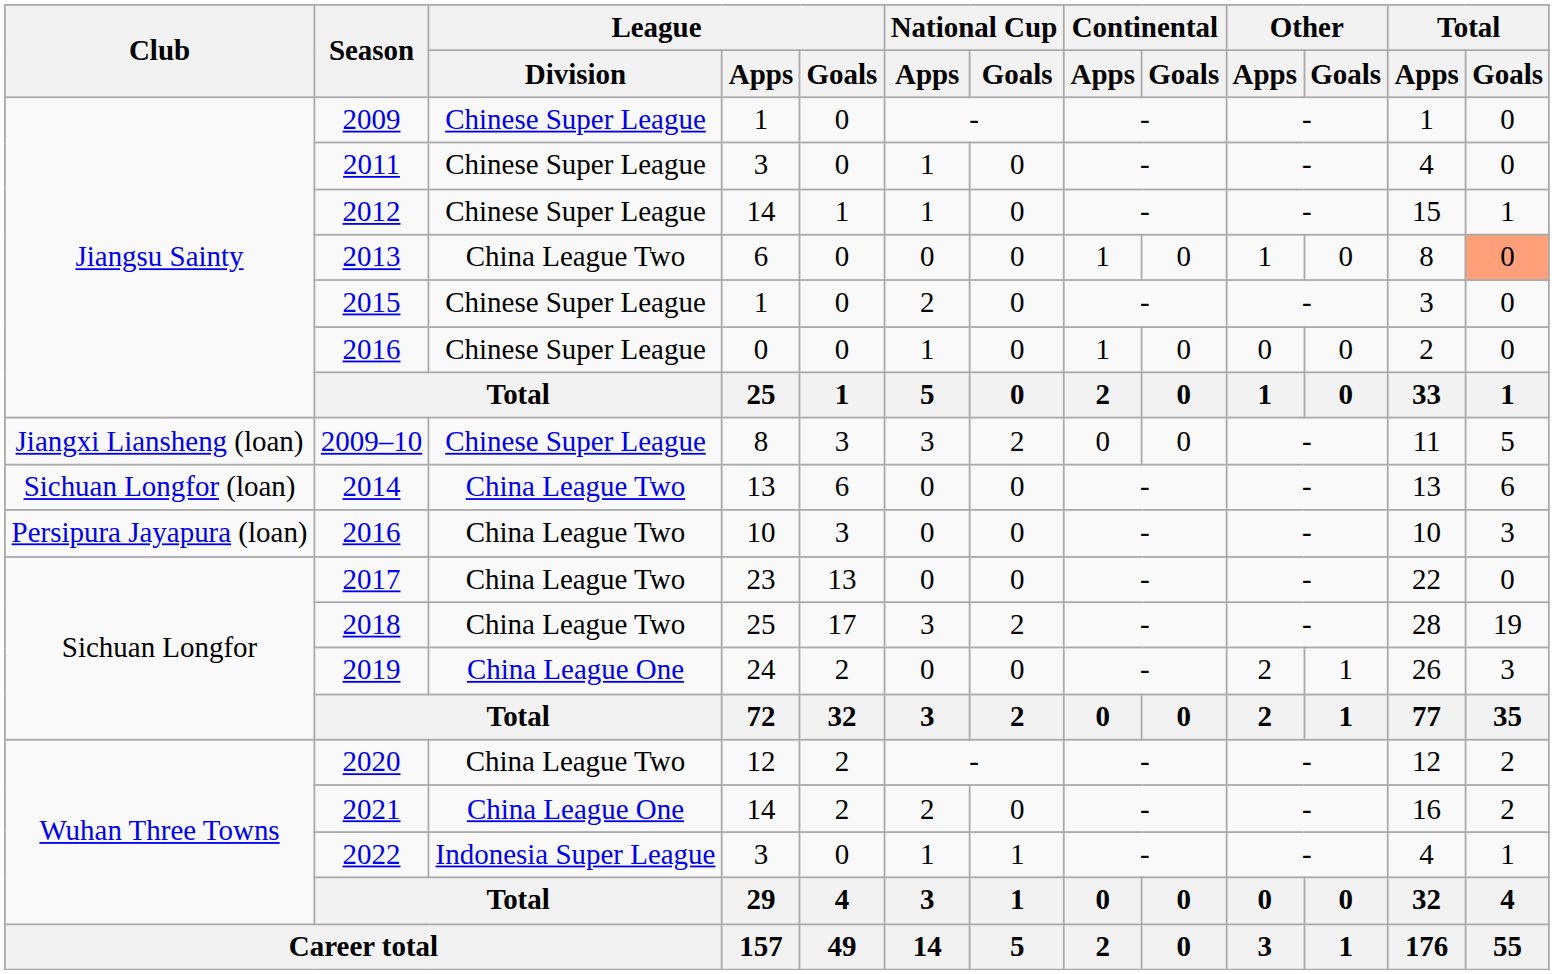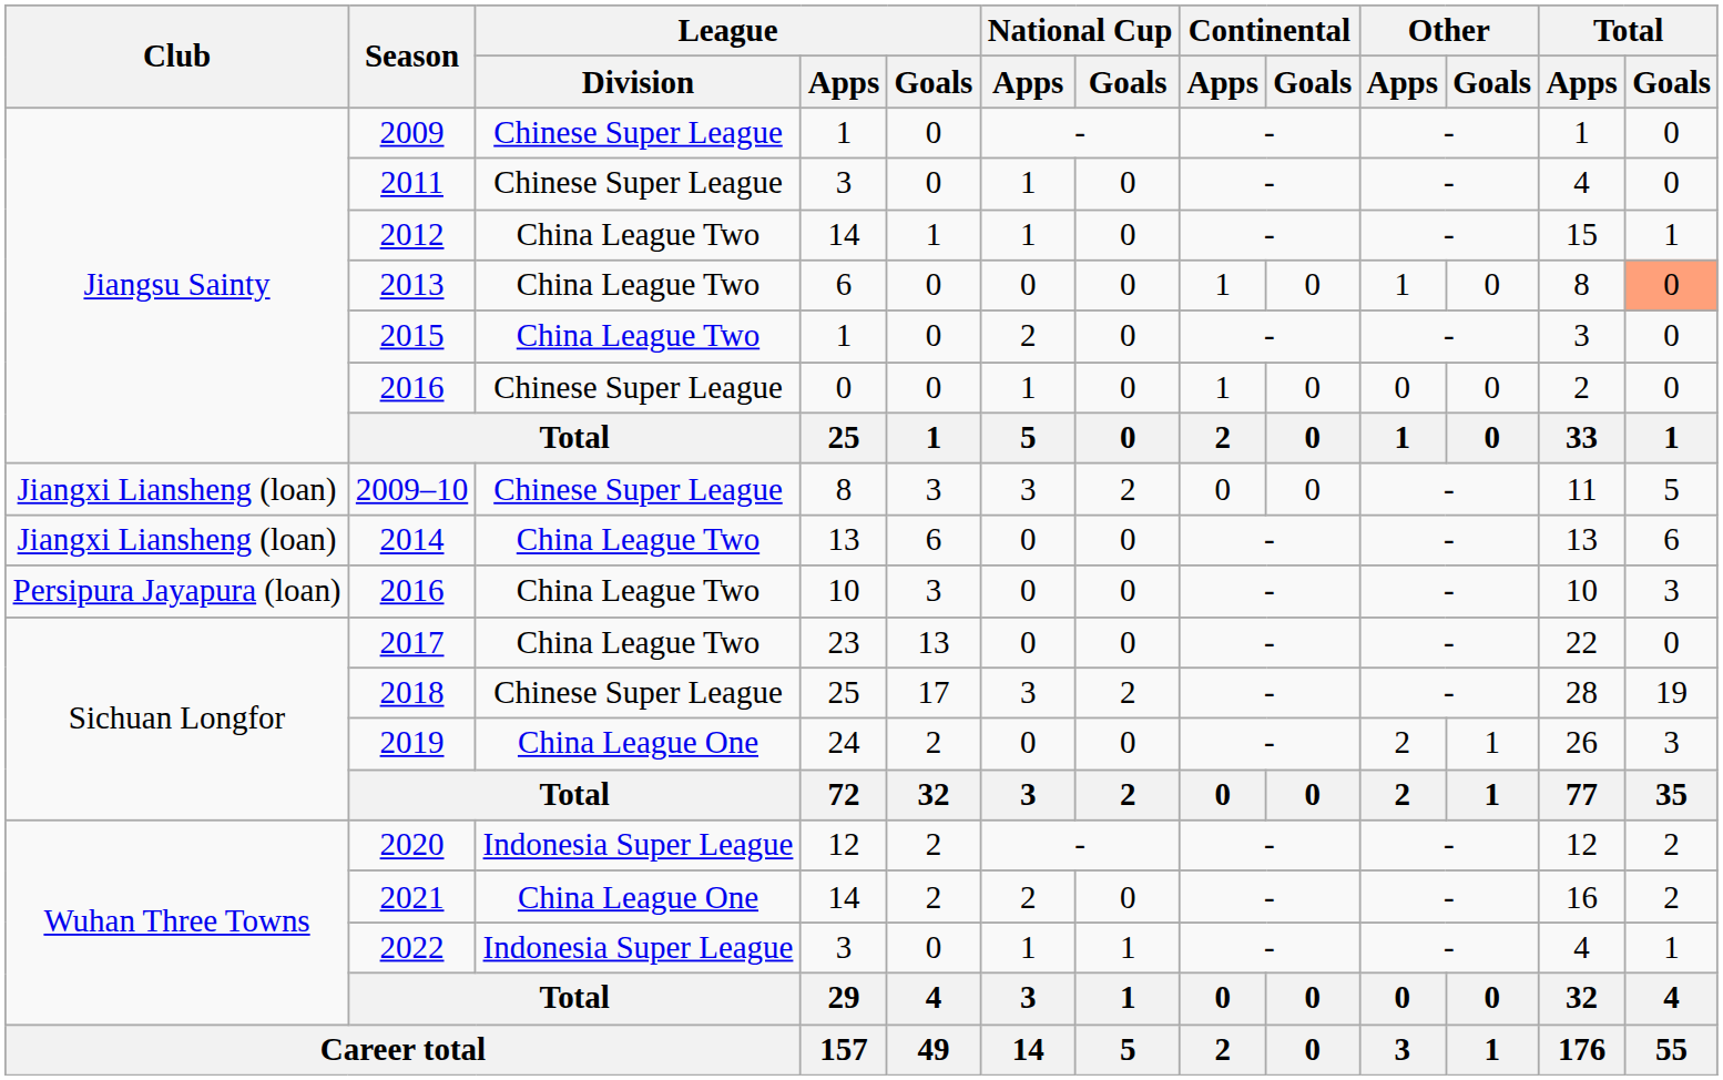2012 | League / Division: Chinese Super League -> China League Two
2015 | League / Division: Chinese Super League -> China League Two
2014 | Club: Sichuan Longfor (loan) -> Jiangxi Liansheng (loan)
2018 | League / Division: China League Two -> Chinese Super League
2020 | League / Division: China League Two -> Indonesia Super League
